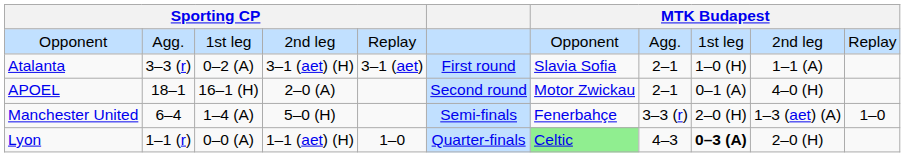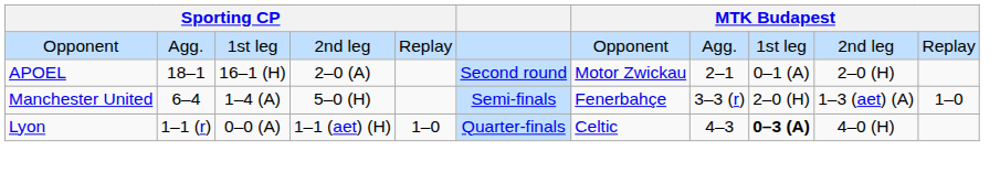- row: Atalanta | 3–3 (r) | 0–2 (A) | 3–1 (aet) (H) | 3–1 (aet) | First round | Slavia Sofia | 2–1 | 1–0 (H) | 1–1 (A)
APOEL | column 10: 4–0 (H) -> 2–0 (H)
Lyon | column 7: lightgreen background -> no background
Lyon | column 10: 2–0 (H) -> 4–0 (H)
